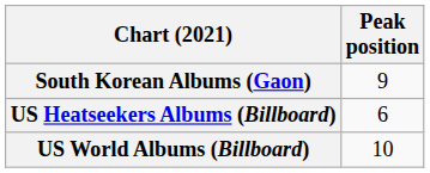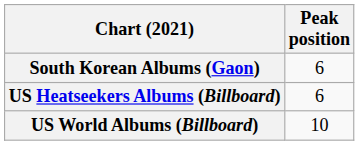South Korean Albums (Gaon) | Peak position: 9 -> 6
